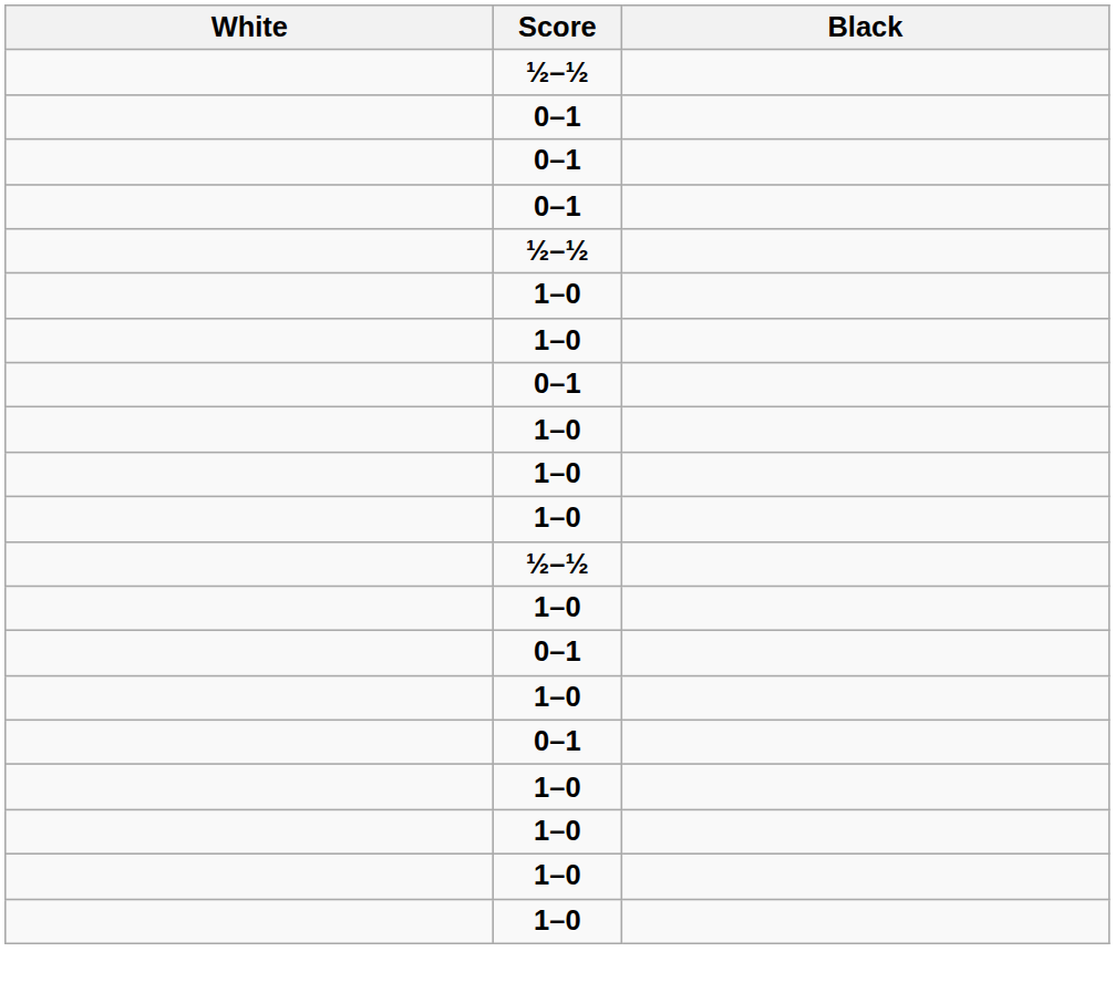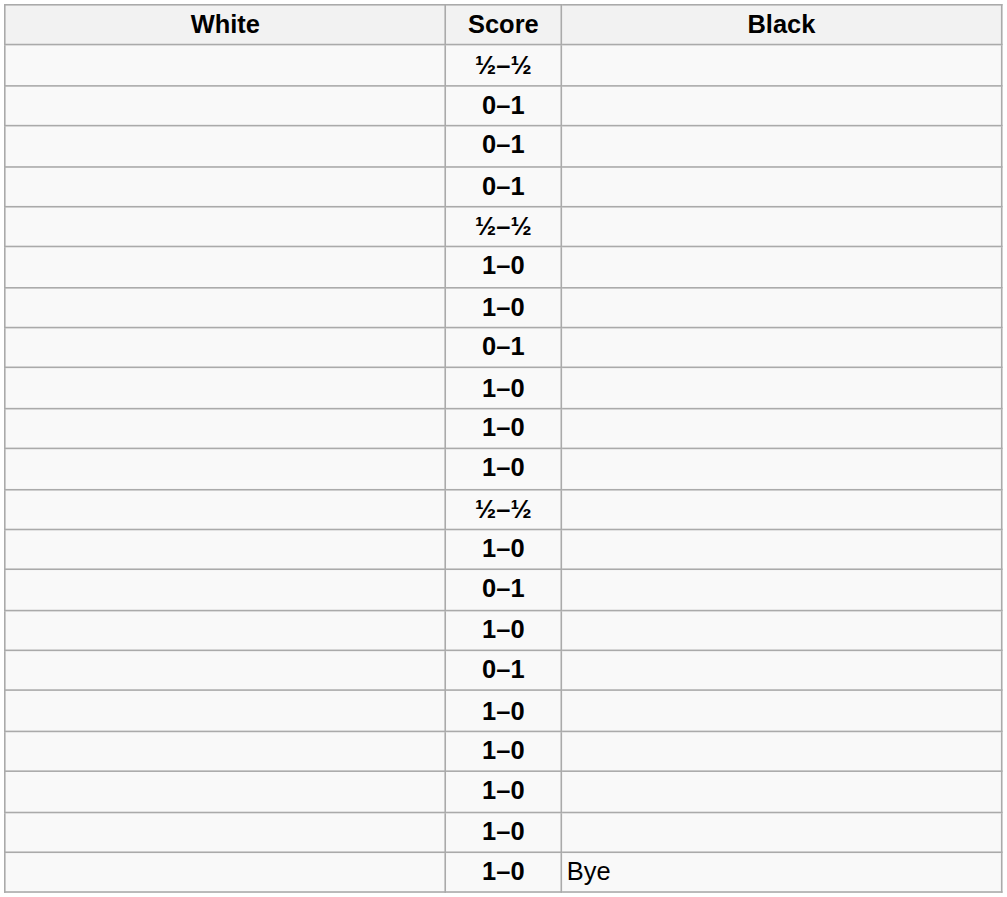+ row: 1–0 | Bye
